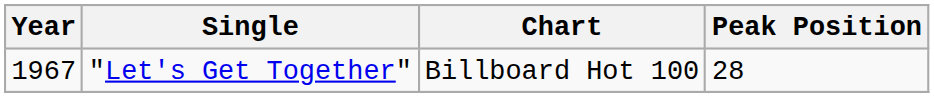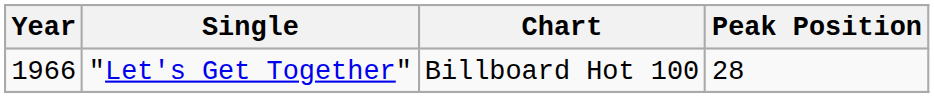"Let's Get Together" | Year: 1967 -> 1966
